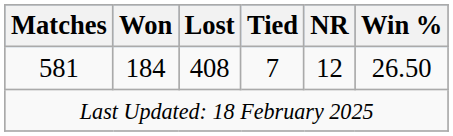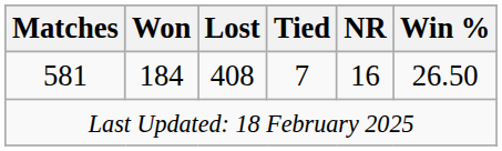581 | NR: 12 -> 16
